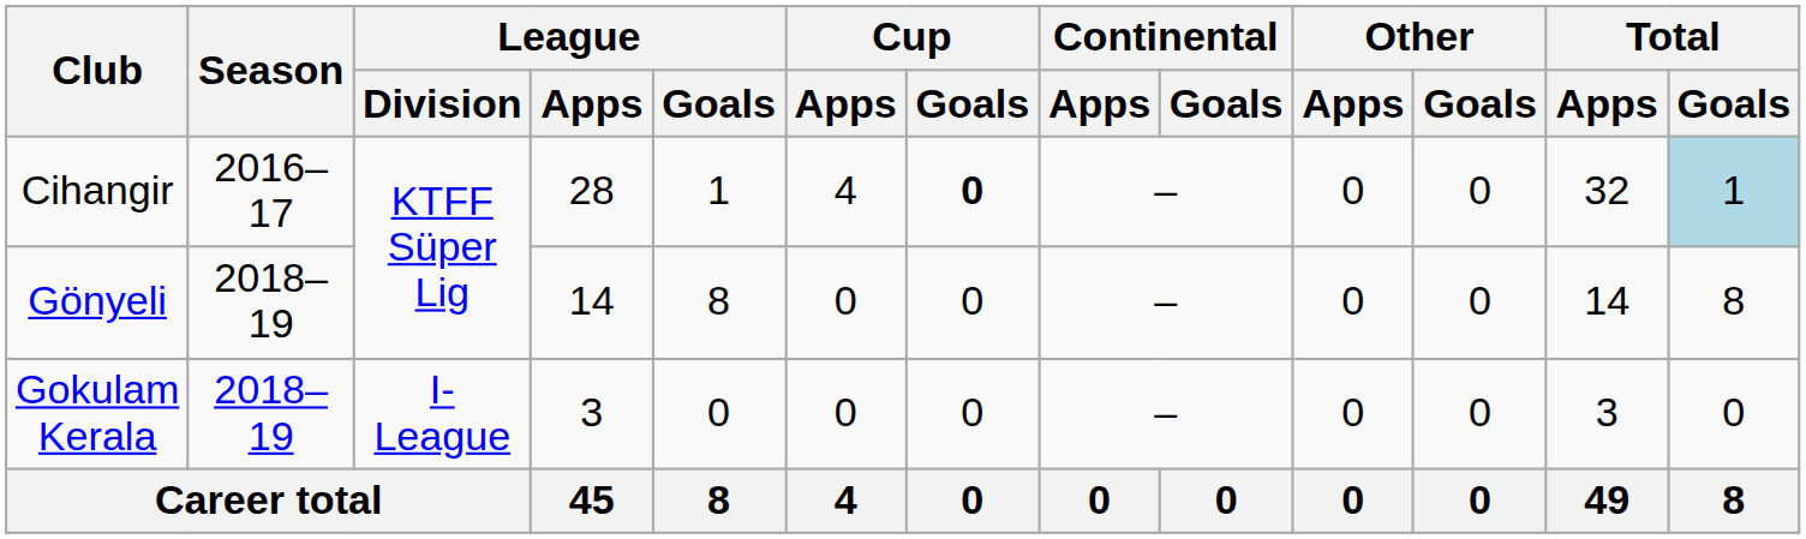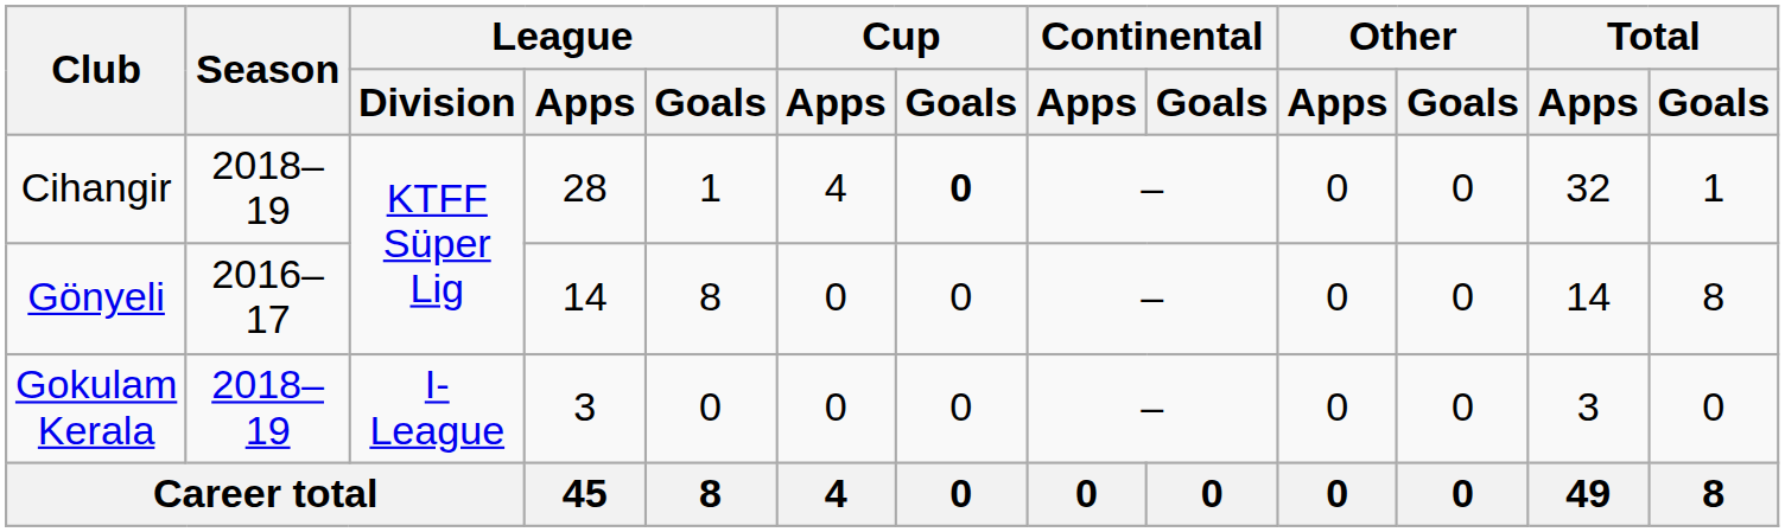Cihangir | Season: 2016–17 -> 2018–19
Cihangir | Total / Goals: lightblue background -> no background
Gönyeli | Season: 2018–19 -> 2016–17
